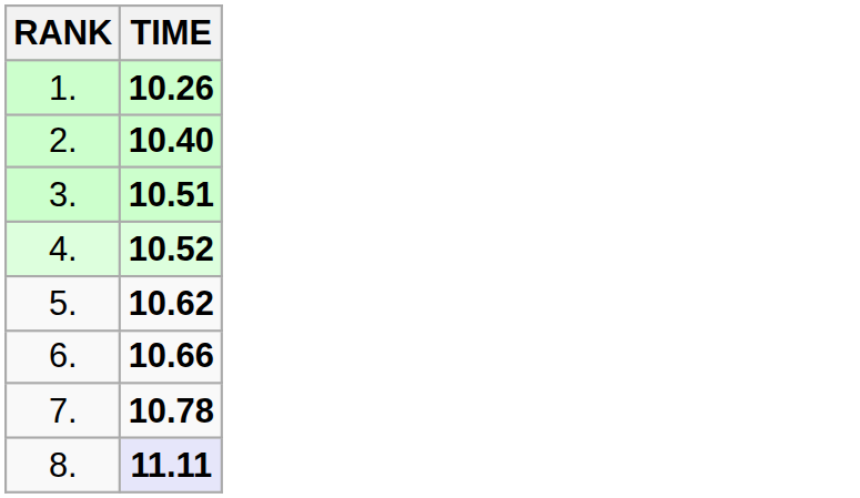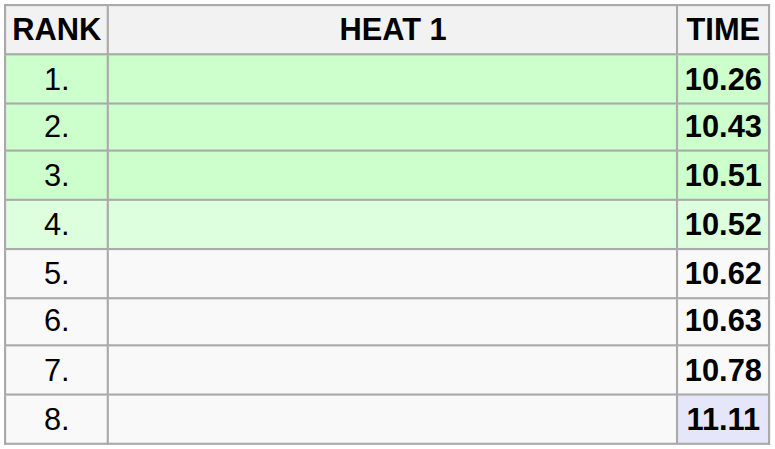+ column: HEAT 1
2. | TIME: 10.40 -> 10.43
6. | TIME: 10.66 -> 10.63
